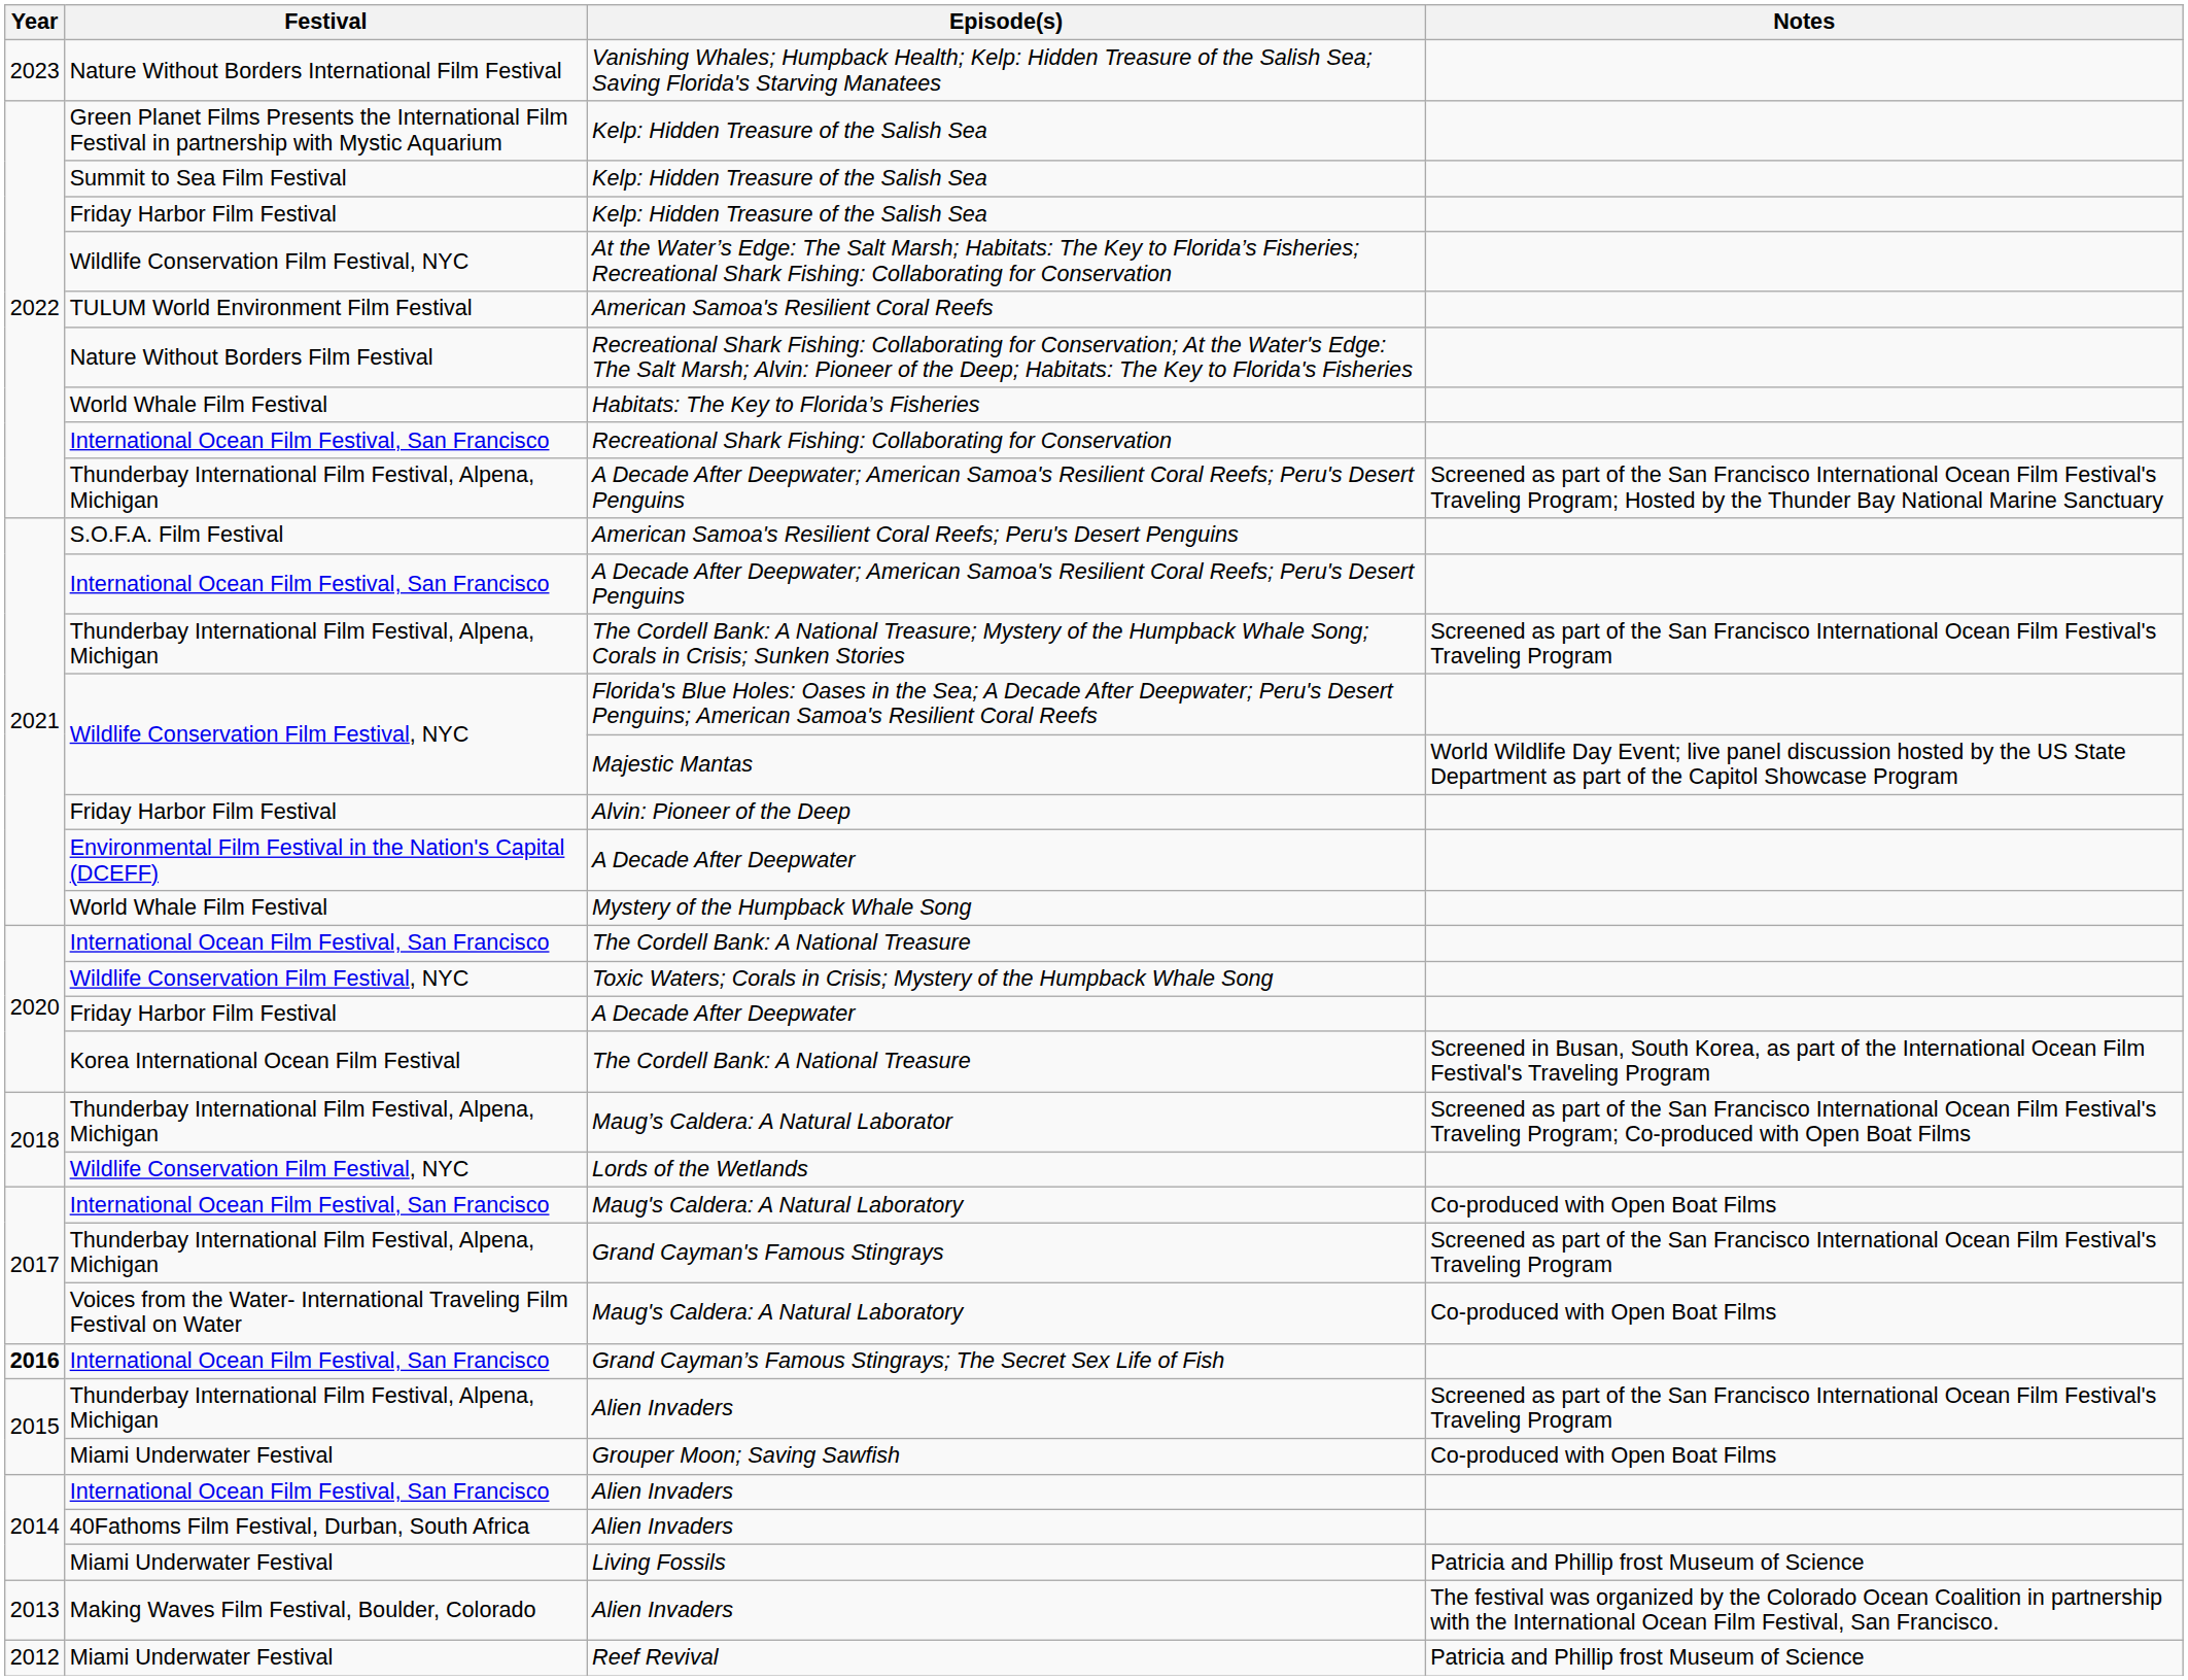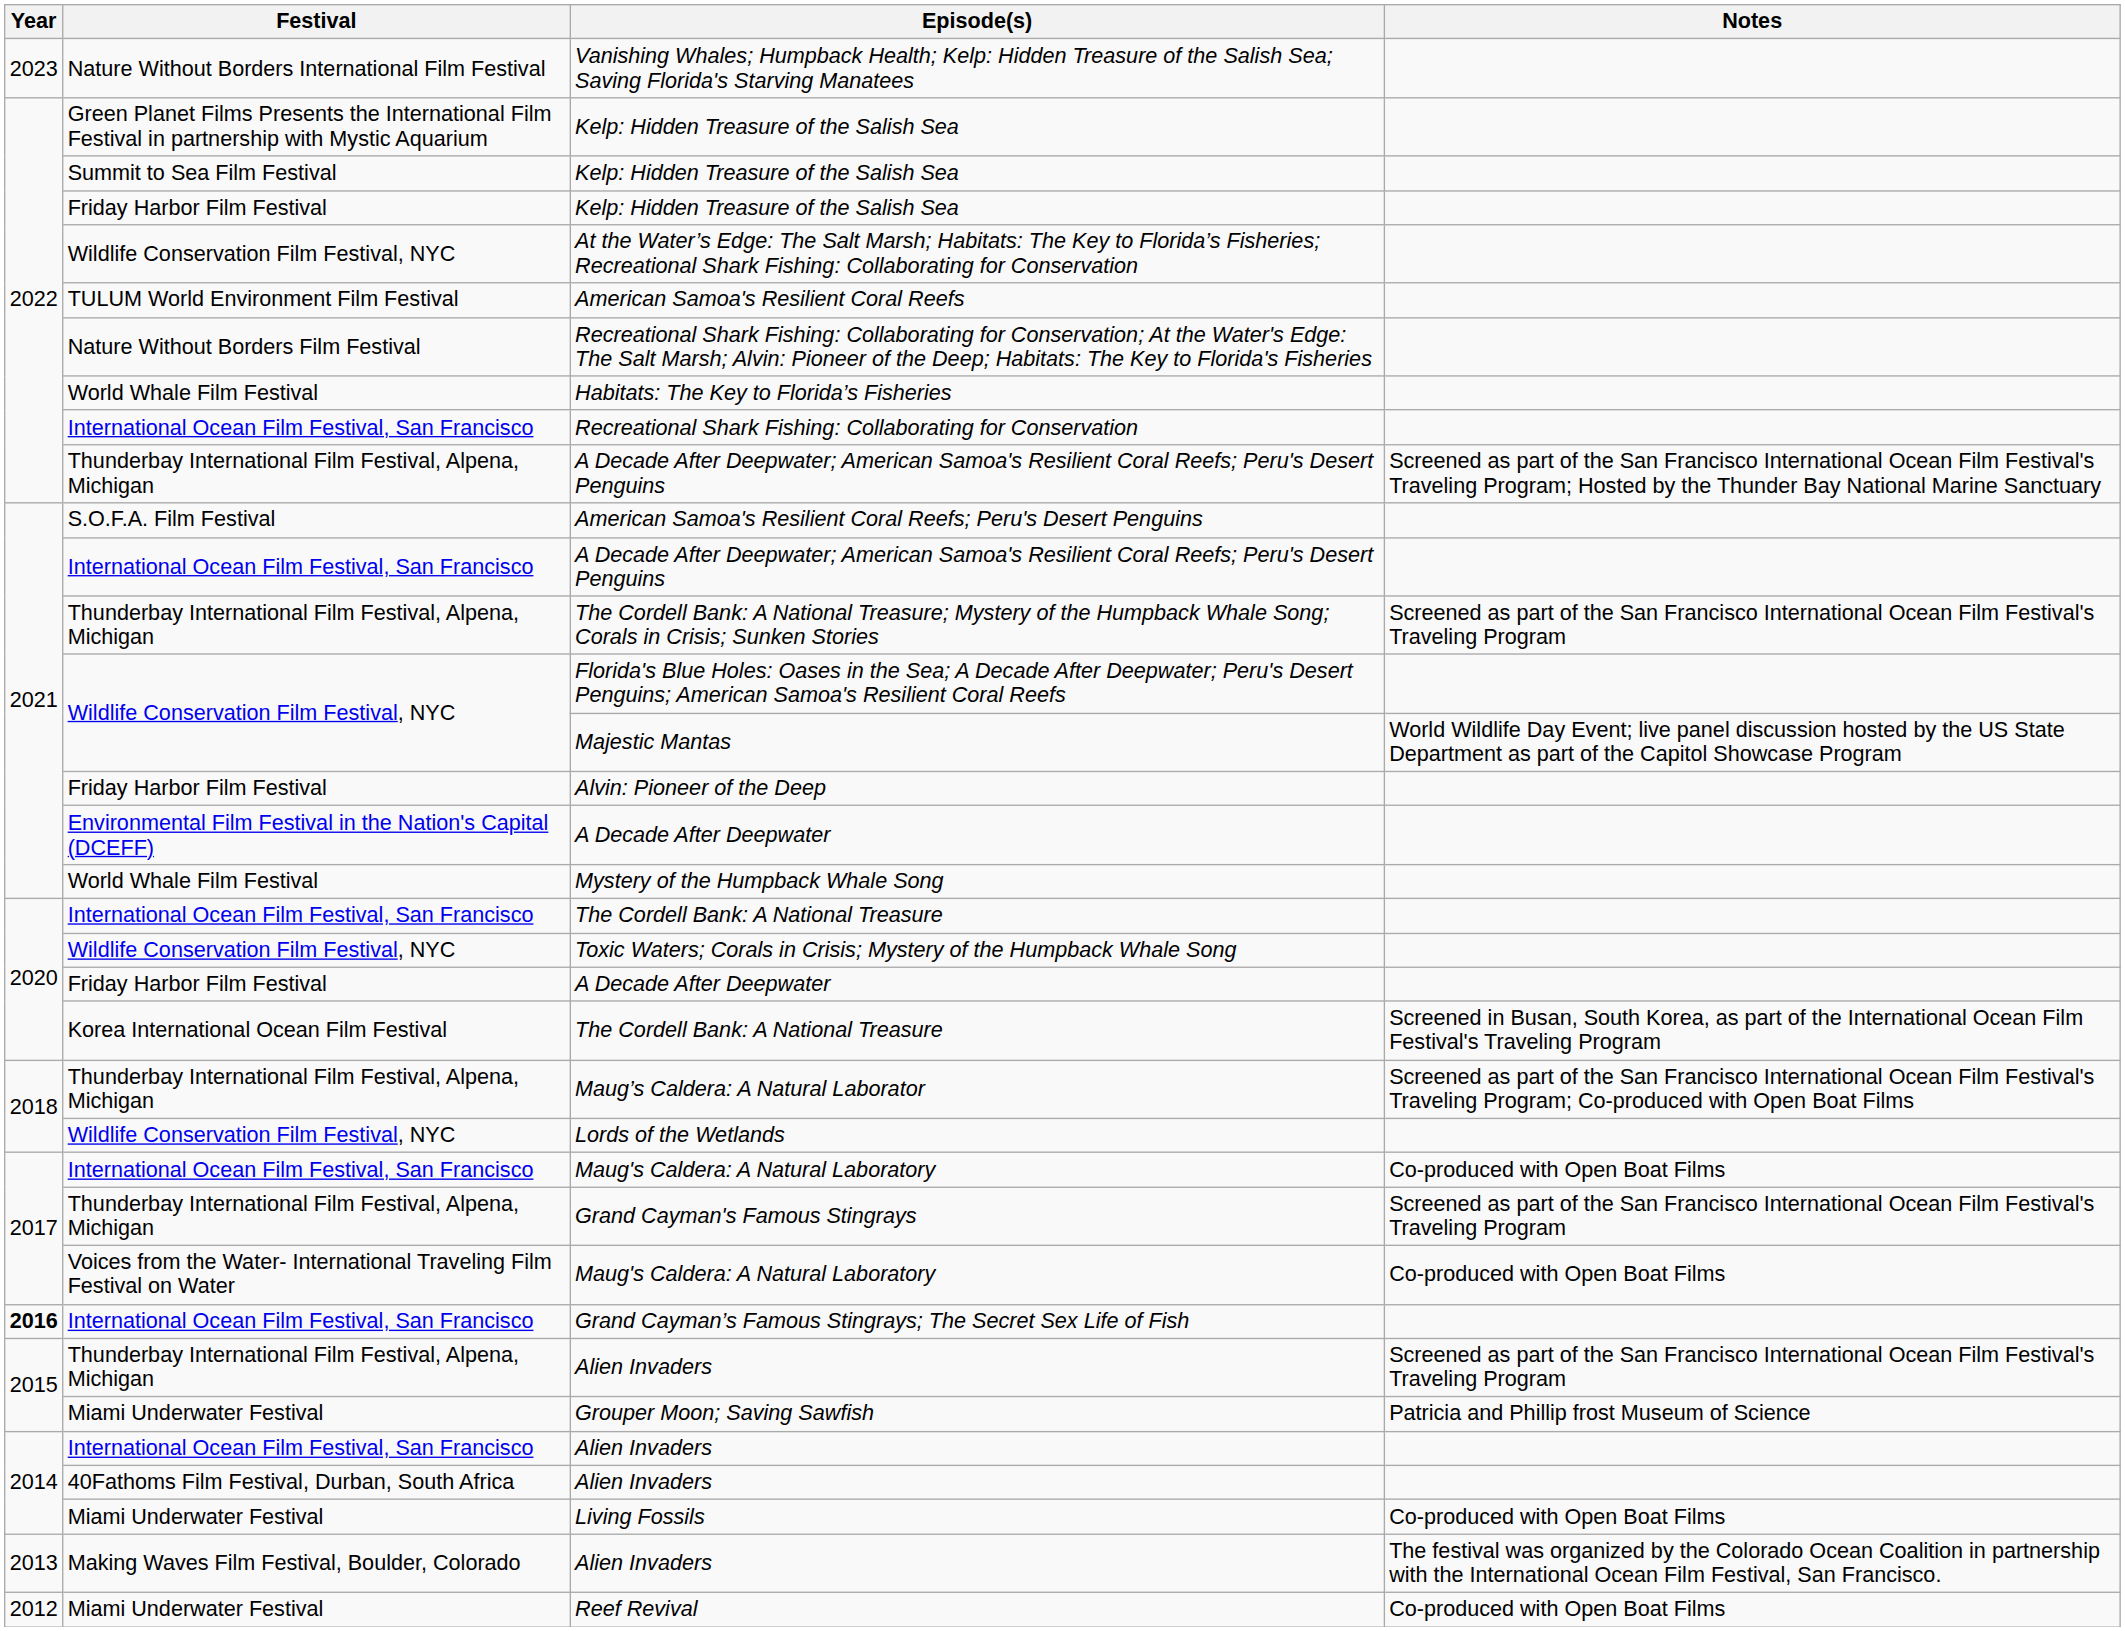Grouper Moon; Saving Sawfish | Notes: Co-produced with Open Boat Films -> Patricia and Phillip frost Museum of Science
Living Fossils | Notes: Patricia and Phillip frost Museum of Science -> Co-produced with Open Boat Films
Reef Revival | Notes: Patricia and Phillip frost Museum of Science -> Co-produced with Open Boat Films
